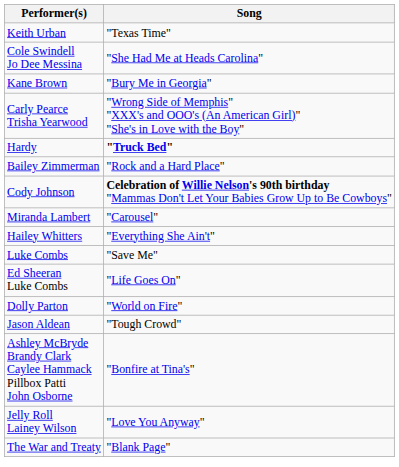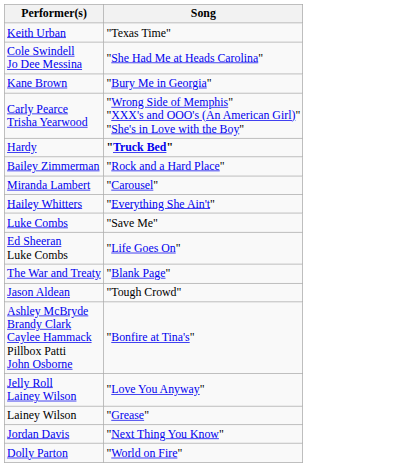- row: Cody Johnson | Celebration of Willie Nelson's 90th birthday "Mammas Don't Let Your Babies Grow Up to Be Cowboys"
rows swapped: The War and Treaty <-> Dolly Parton
+ row: Lainey Wilson | "Grease"
+ row: Jordan Davis | "Next Thing You Know"
